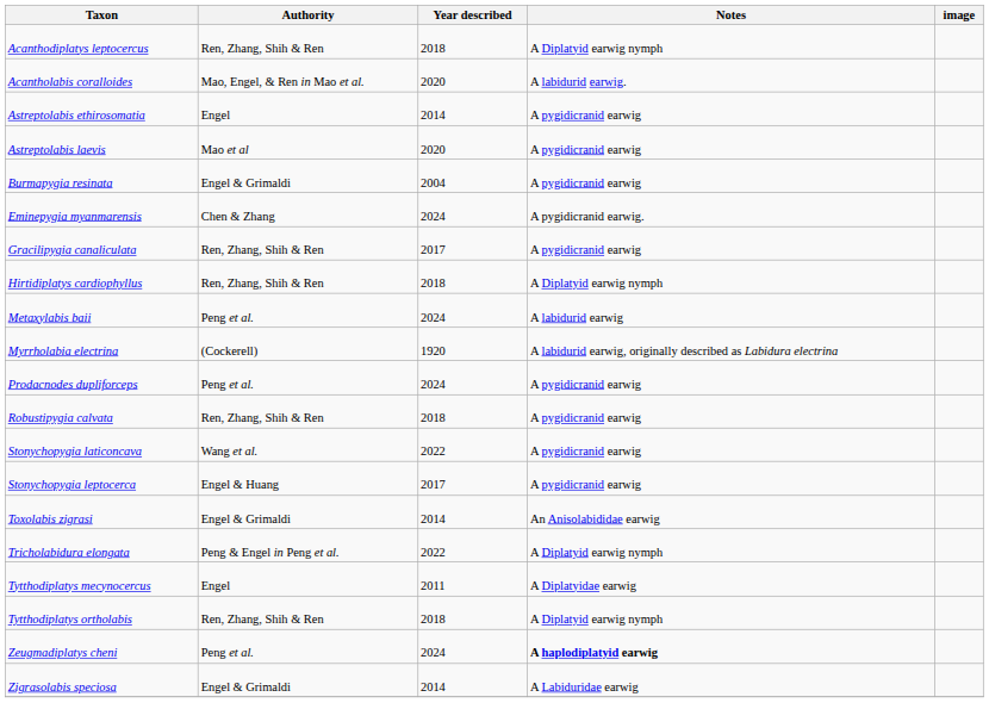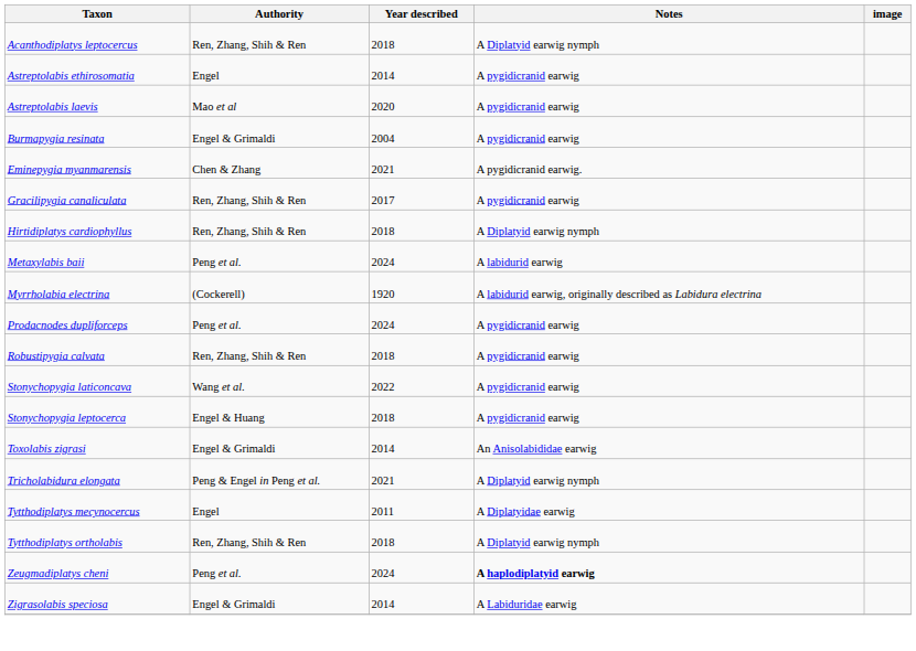- row: Acantholabis coralloides | Mao, Engel, & Ren in Mao et al. | 2020 | A labidurid earwig.
Eminepygia myanmarensis | Year described: 2024 -> 2021
Stonychopygia leptocerca | Year described: 2017 -> 2018
Tricholabidura elongata | Year described: 2022 -> 2021
